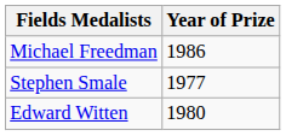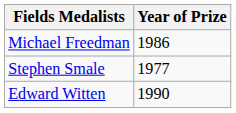Edward Witten | Year of Prize: 1980 -> 1990
